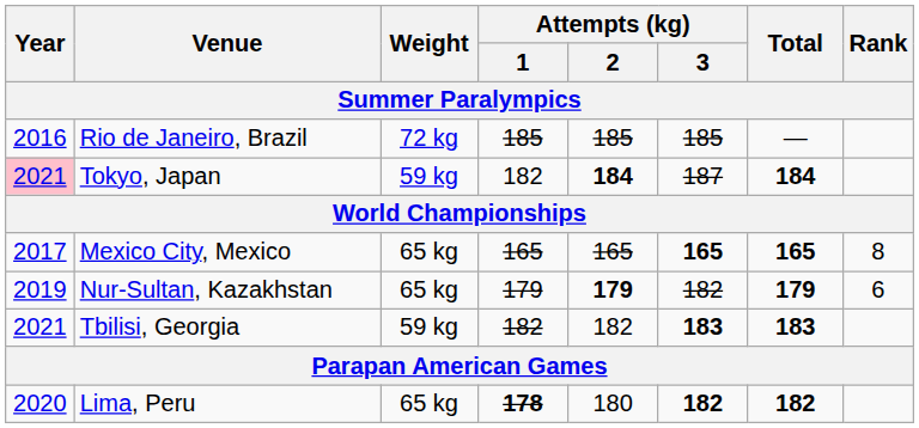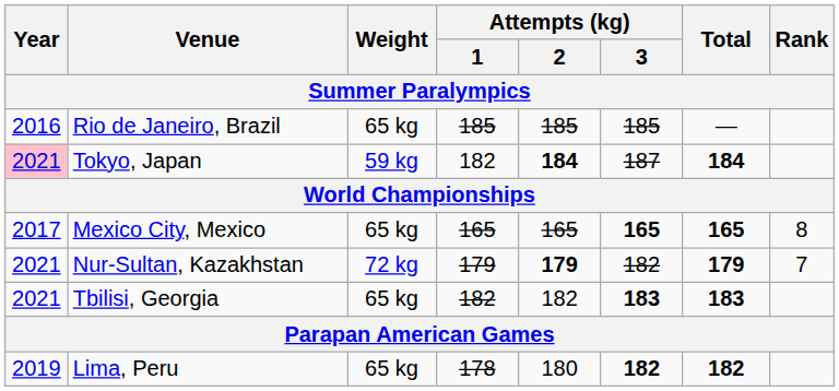Rio de Janeiro, Brazil | Weight: 72 kg -> 65 kg
Nur-Sultan, Kazakhstan | Year: 2019 -> 2021
Nur-Sultan, Kazakhstan | Weight: 65 kg -> 72 kg
Nur-Sultan, Kazakhstan | Rank: 6 -> 7
Tbilisi, Georgia | Weight: 59 kg -> 65 kg
Lima, Peru | Year: 2020 -> 2019
Lima, Peru | Attempts (kg) / 1: bold -> normal
